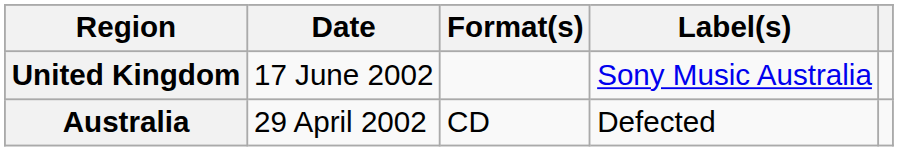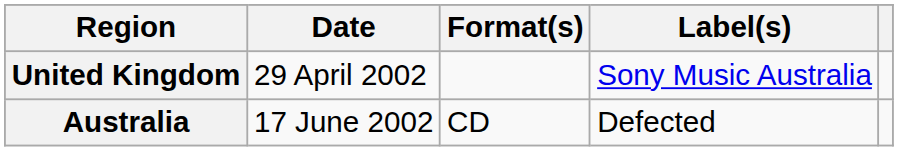United Kingdom | Date: 17 June 2002 -> 29 April 2002
Australia | Date: 29 April 2002 -> 17 June 2002
